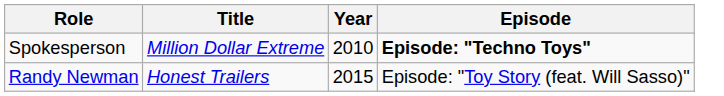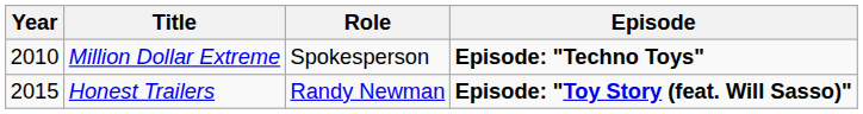columns swapped: Year <-> Role
Honest Trailers | Episode: normal -> bold
